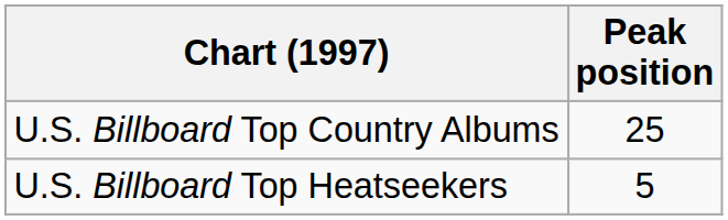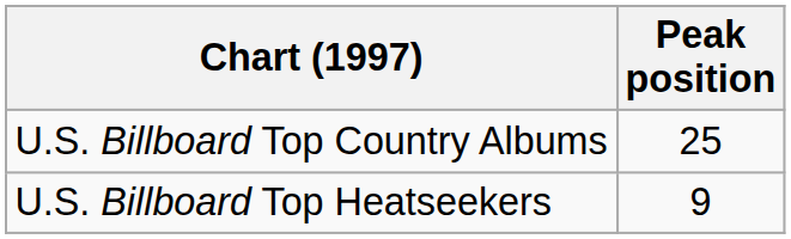U.S. Billboard Top Heatseekers | Peak position: 5 -> 9
